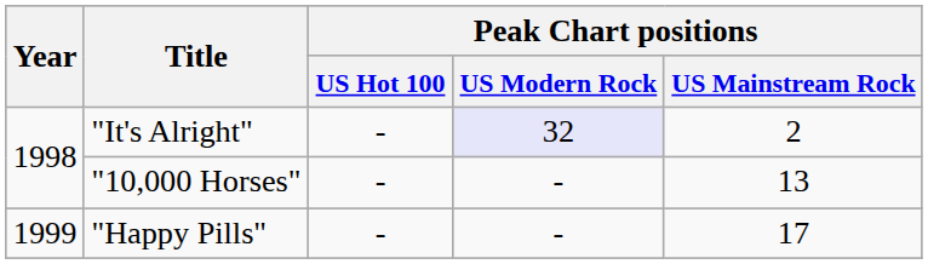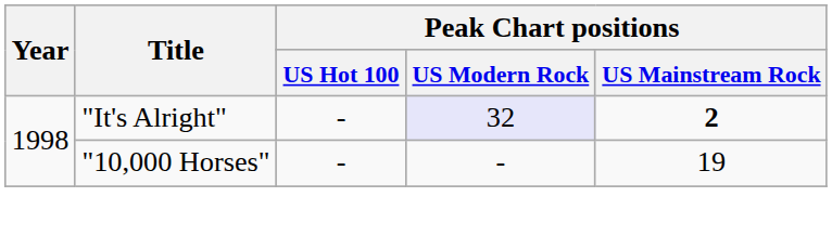"It's Alright" | Peak Chart positions / US Mainstream Rock: normal -> bold
"10,000 Horses" | Peak Chart positions / US Mainstream Rock: 13 -> 19
- row: 1999 | "Happy Pills" | - | - | 17
